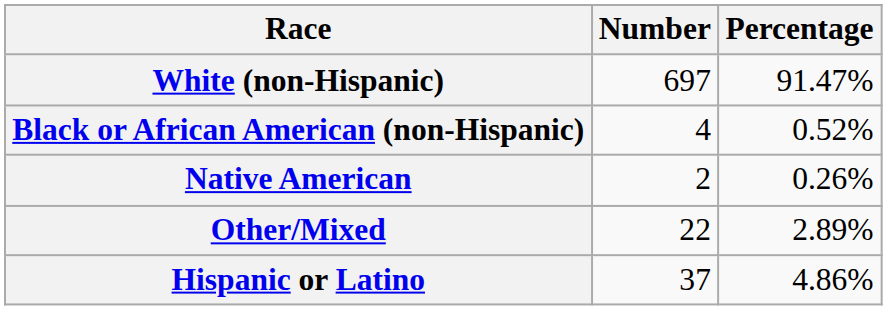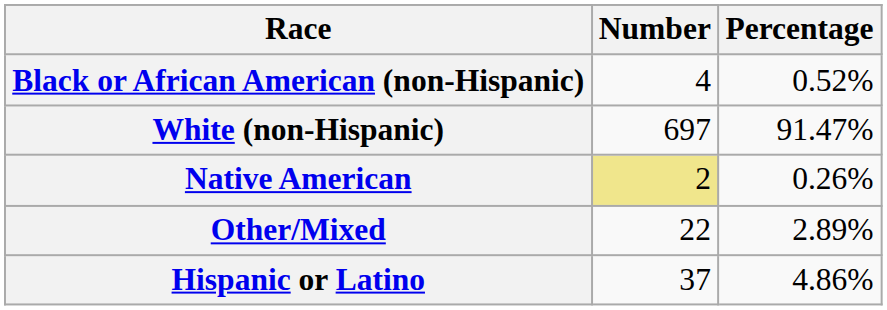rows swapped: White (non-Hispanic) <-> Black or African American (non-Hispanic)
Native American | Number: no background -> khaki background
